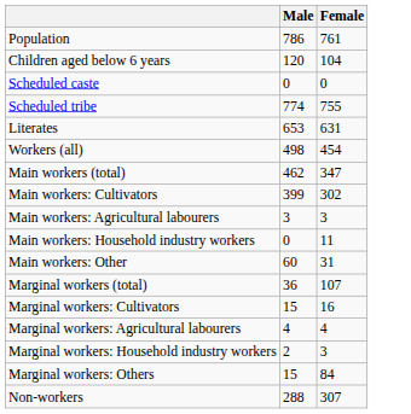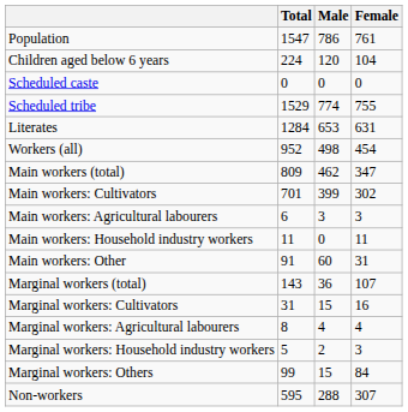+ column: Total | 1547 | 224 | 0 | 1529 | 1284 | 952 | 809 | 701 | 6 | 11 | 91 | 143 | 31 | 8 | 5 | 99 | 595
